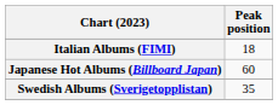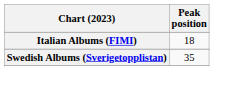- row: Japanese Hot Albums (Billboard Japan) | 60
